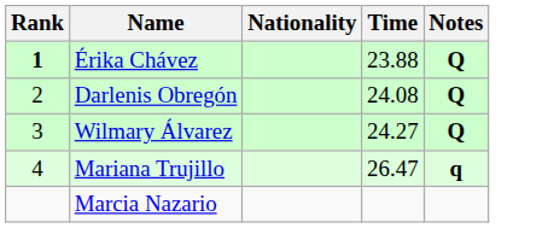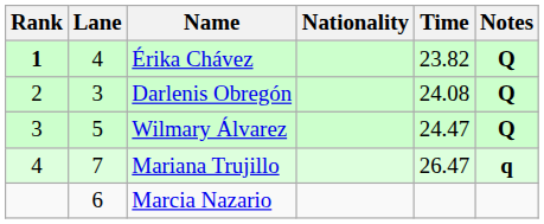+ column: Lane | 4 | 3 | 5 | 7 | 6
Érika Chávez | Time: 23.88 -> 23.82
Wilmary Álvarez | Time: 24.27 -> 24.47
